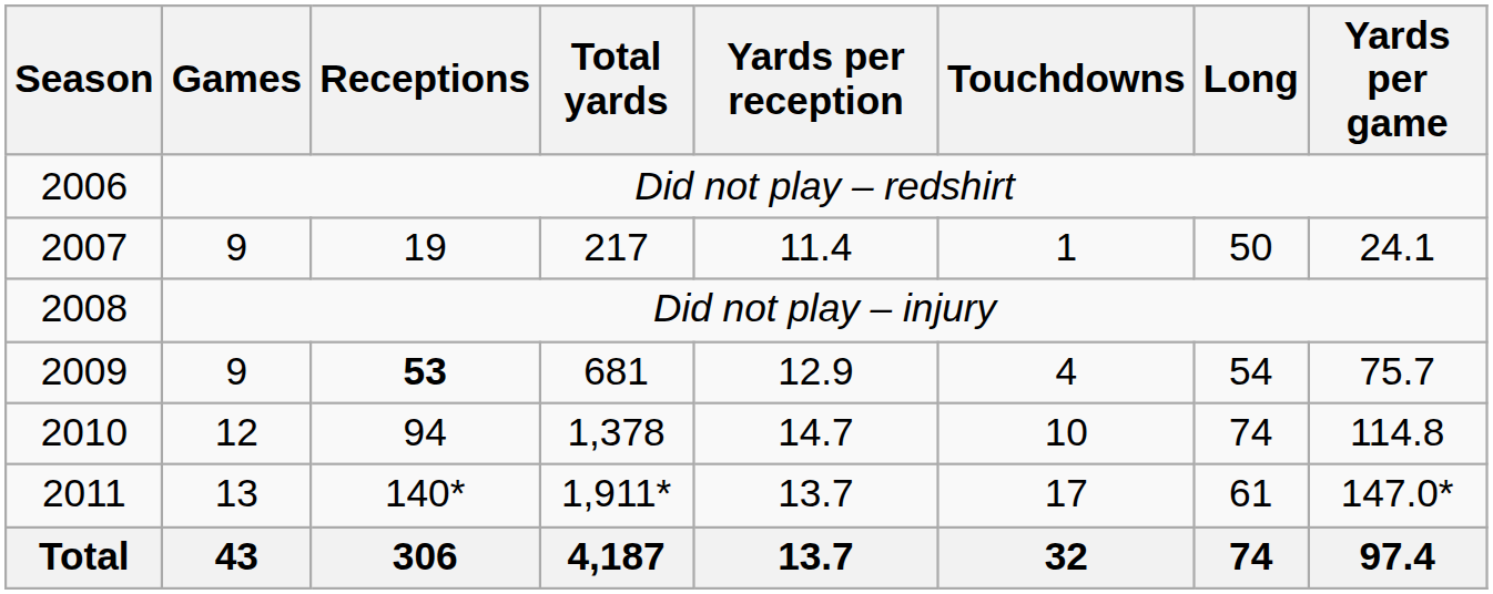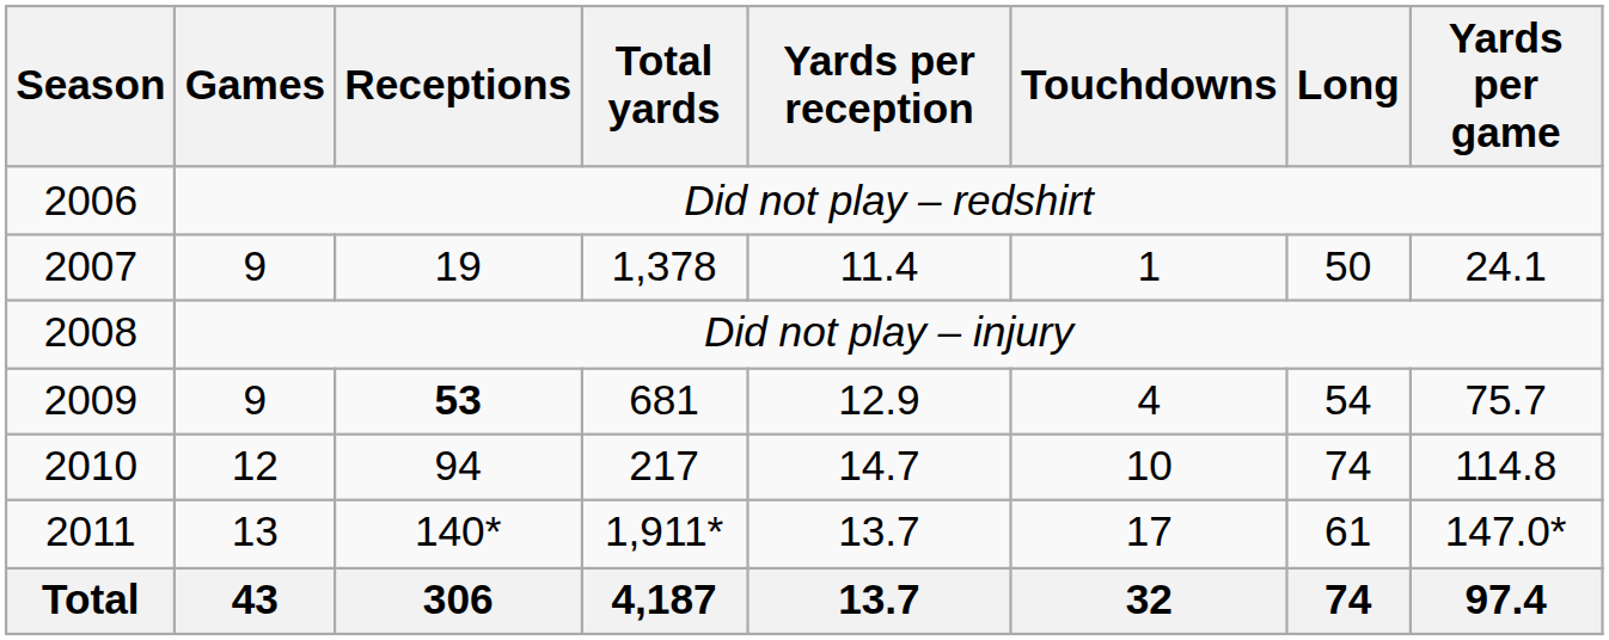2007 | Total yards: 217 -> 1,378
2010 | Total yards: 1,378 -> 217
